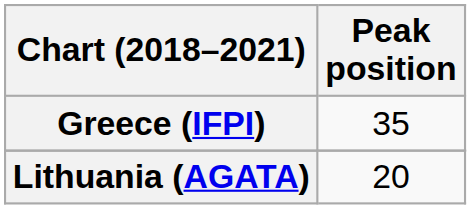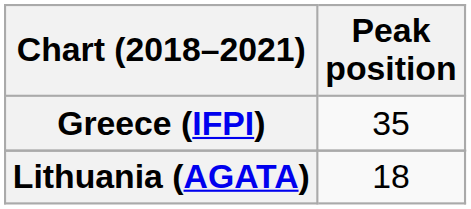Lithuania (AGATA) | Peak position: 20 -> 18
